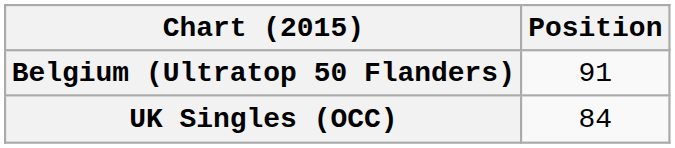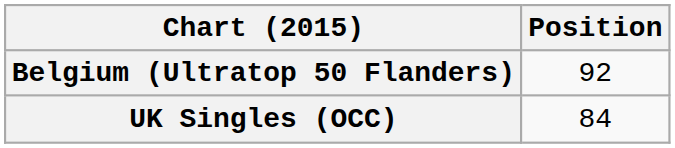Belgium (Ultratop 50 Flanders) | Position: 91 -> 92
